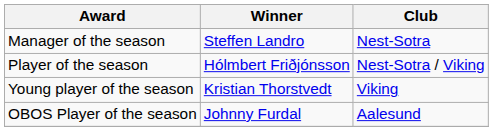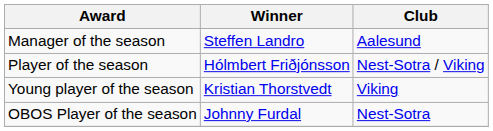Manager of the season | Club: Nest-Sotra -> Aalesund
OBOS Player of the season | Club: Aalesund -> Nest-Sotra
